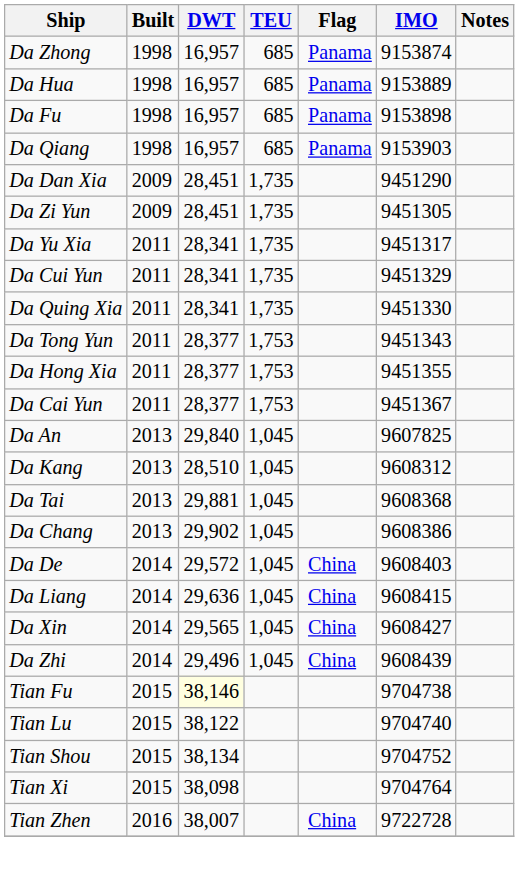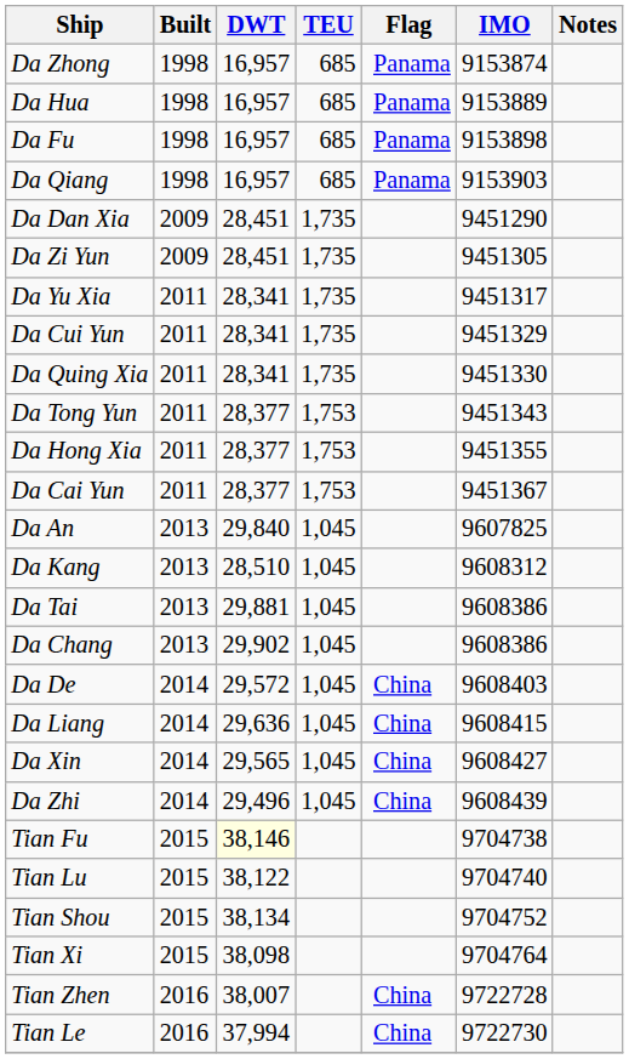Da Tai | IMO: 9608368 -> 9608386
+ row: Tian Le | 2016 | 37,994 | China | 9722730
